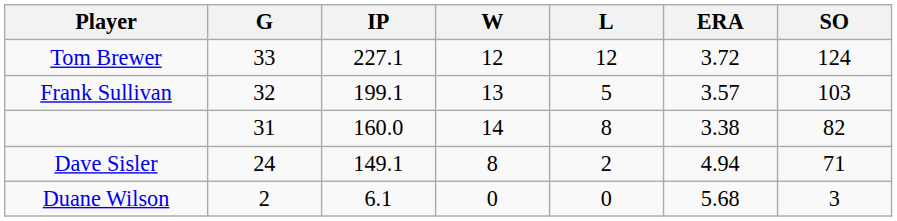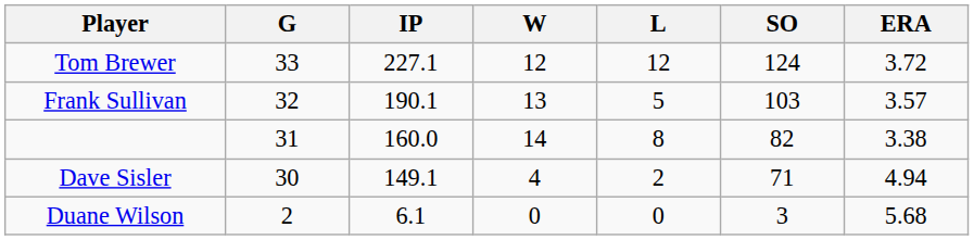columns swapped: ERA <-> SO
Frank Sullivan | IP: 199.1 -> 190.1
Dave Sisler | G: 24 -> 30
Dave Sisler | W: 8 -> 4
